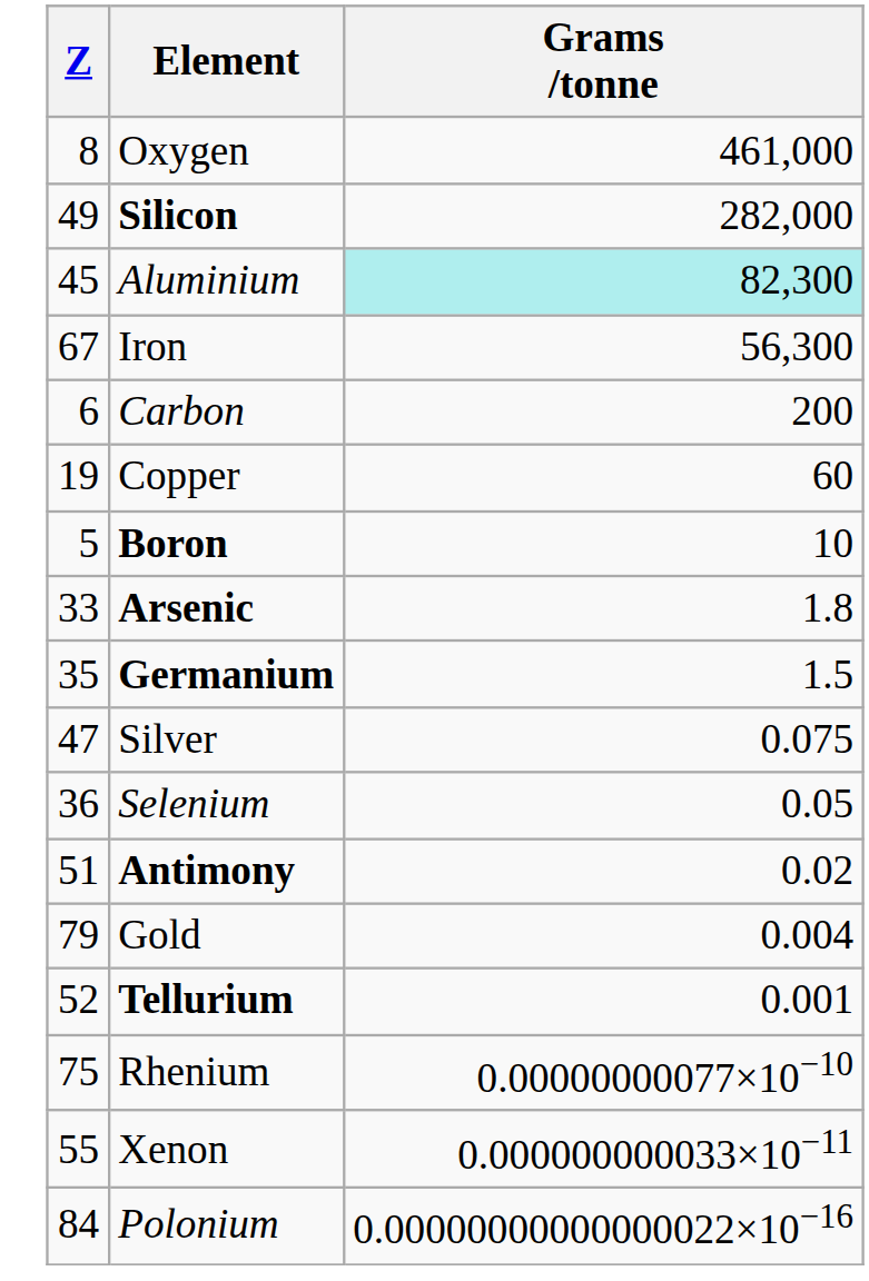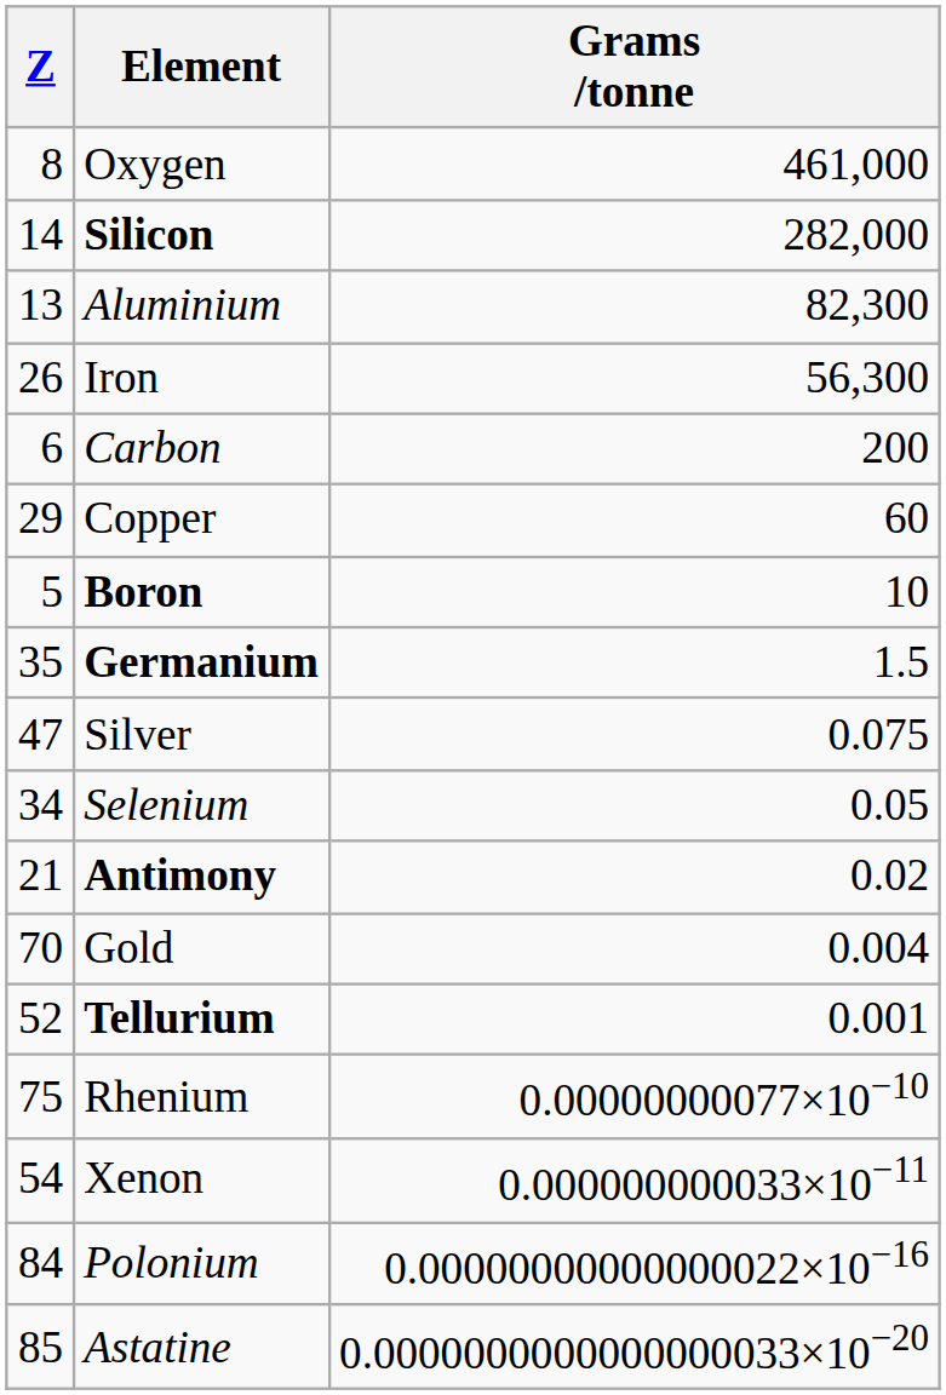Silicon | Z: 49 -> 14
Aluminium | Z: 45 -> 13
Aluminium | Grams /tonne: paleturquoise background -> no background
Iron | Z: 67 -> 26
Copper | Z: 19 -> 29
- row: 33 | Arsenic | 1.8
Selenium | Z: 36 -> 34
Antimony | Z: 51 -> 21
Gold | Z: 79 -> 70
Xenon | Z: 55 -> 54
+ row: 85 | Astatine | 0.0000000000000000033×10−20
